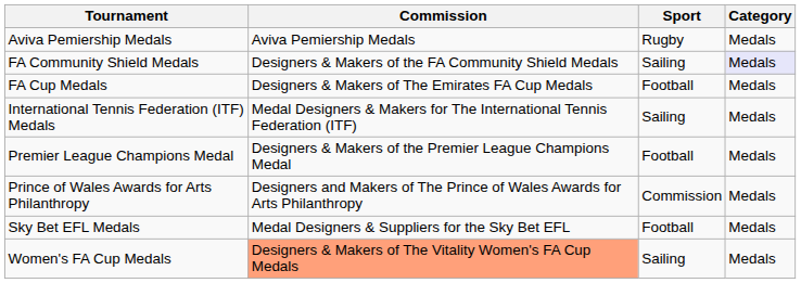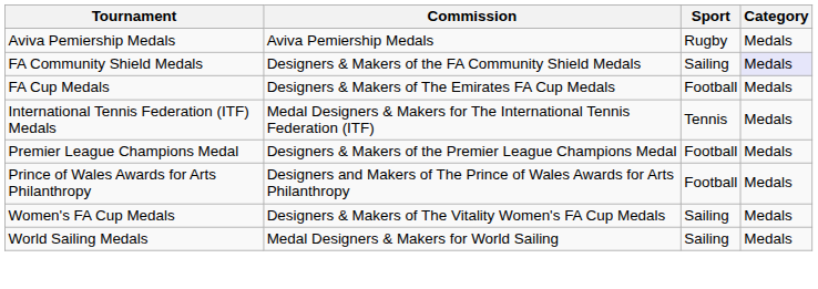International Tennis Federation (ITF) Medals | Sport: Sailing -> Tennis
Prince of Wales Awards for Arts Philanthropy | Sport: Commission -> Football
- row: Sky Bet EFL Medals | Medal Designers & Suppliers for the Sky Bet EFL | Football | Medals
Women's FA Cup Medals | Commission: lightsalmon background -> no background
+ row: World Sailing Medals | Medal Designers & Makers for World Sailing | Sailing | Medals
